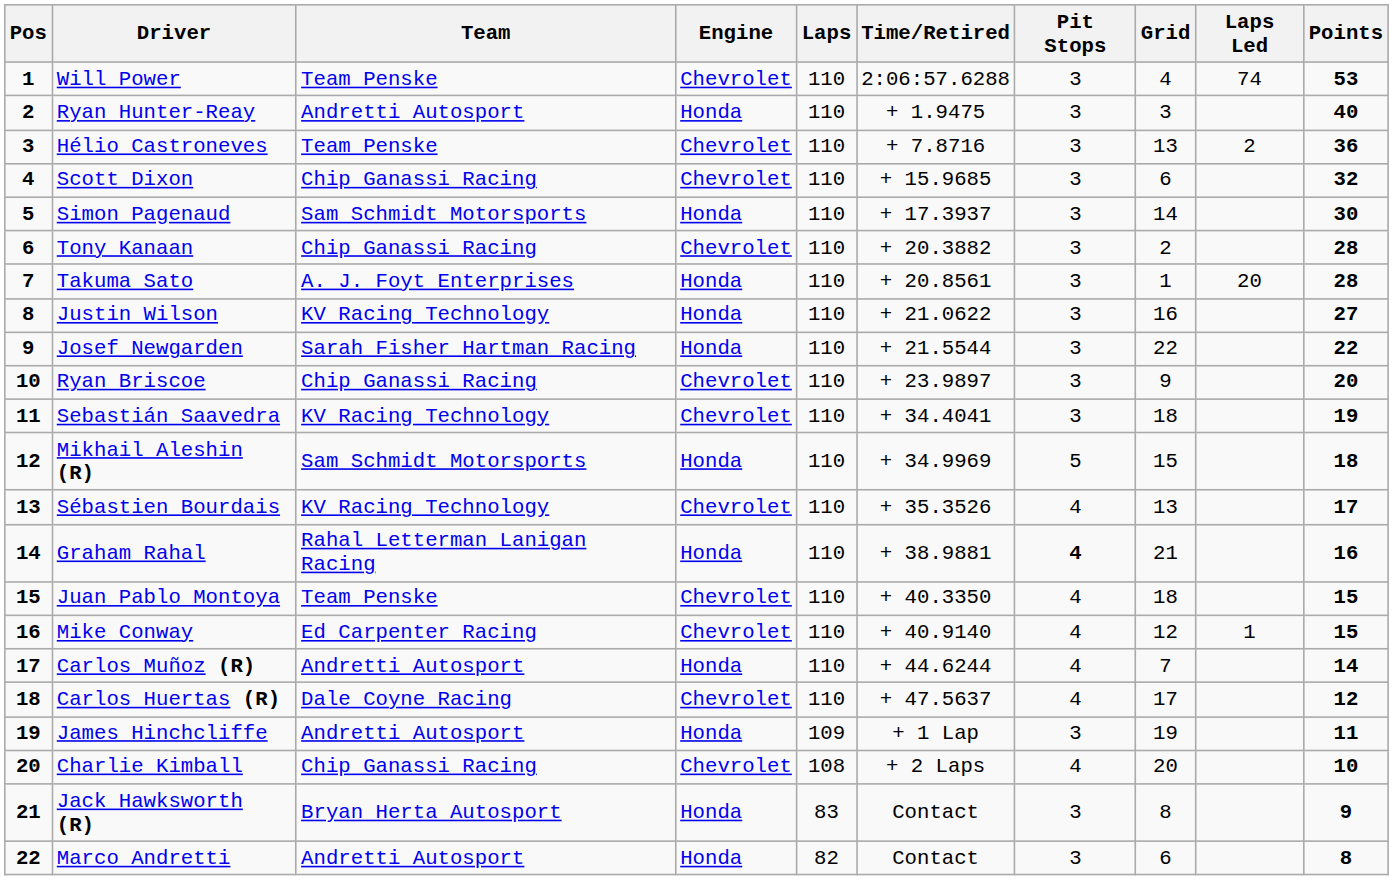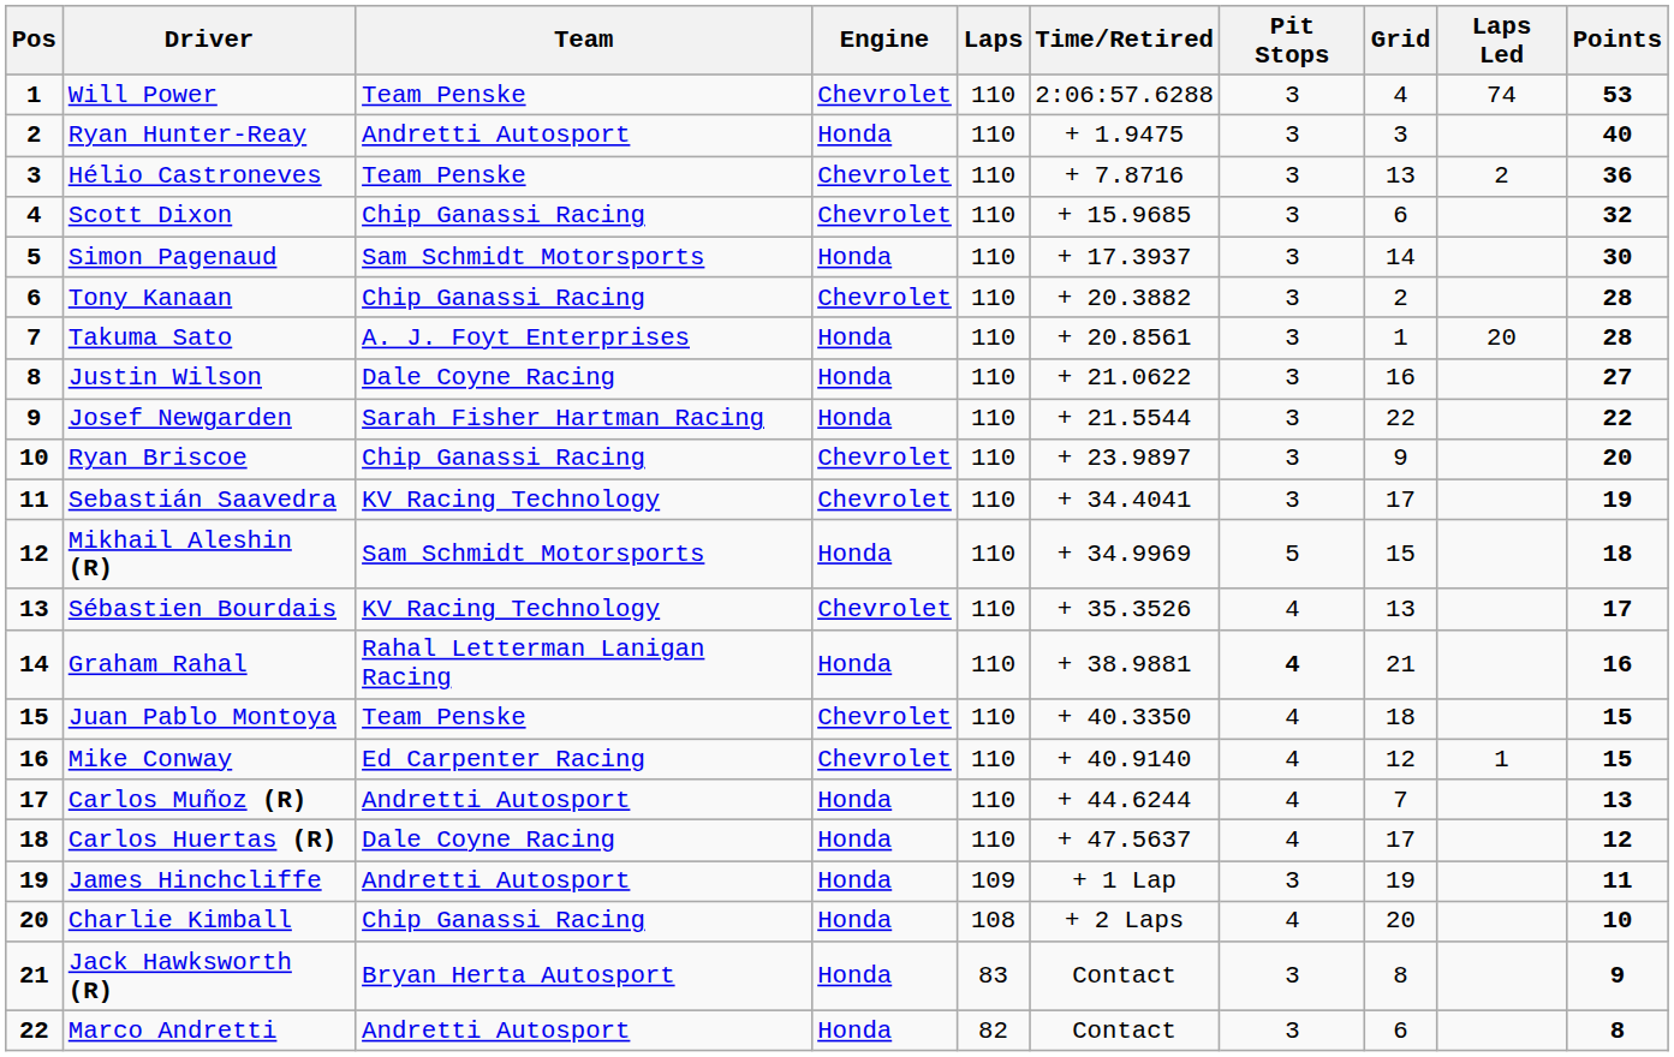Justin Wilson | Team: KV Racing Technology -> Dale Coyne Racing
Sebastián Saavedra | Grid: 18 -> 17
Carlos Muñoz (R) | Points: 14 -> 13
Carlos Huertas (R) | Engine: Chevrolet -> Honda
Charlie Kimball | Engine: Chevrolet -> Honda
